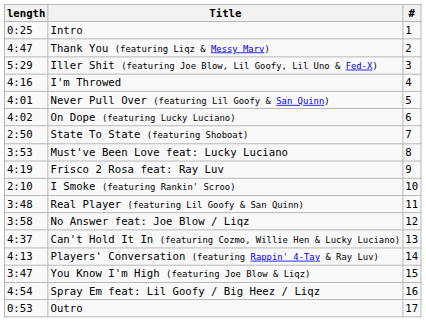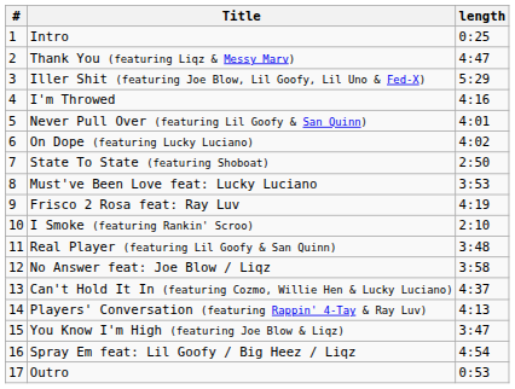columns swapped: # <-> length
